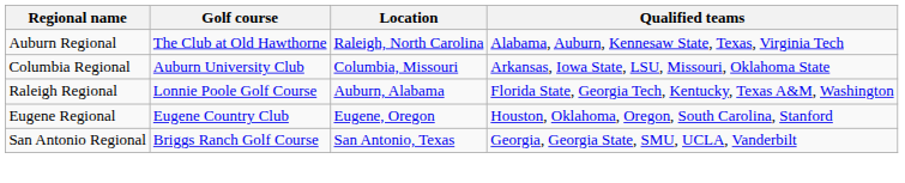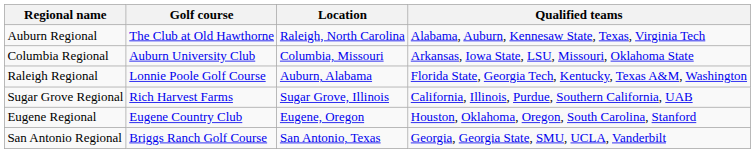+ row: Sugar Grove Regional | Rich Harvest Farms | Sugar Grove, Illinois | California, Illinois, Purdue, Southern California, UAB
